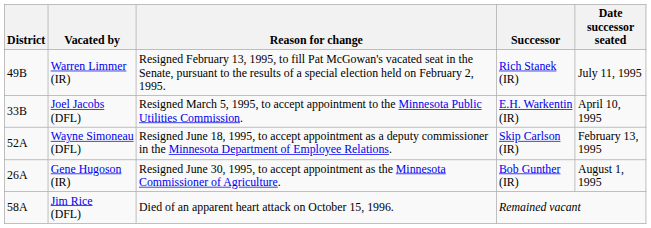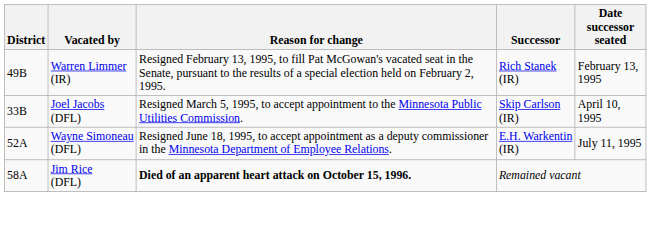Warren Limmer (IR) | Date successor seated: July 11, 1995 -> February 13, 1995
Joel Jacobs (DFL) | Successor: E.H. Warkentin (IR) -> Skip Carlson (IR)
Wayne Simoneau (DFL) | Successor: Skip Carlson (IR) -> E.H. Warkentin (IR)
Wayne Simoneau (DFL) | Date successor seated: February 13, 1995 -> July 11, 1995
- row: 26A | Gene Hugoson (IR) | Resigned June 30, 1995, to accept appointment as the Minnesota Commissioner of Agriculture. | Bob Gunther (IR) | August 1, 1995
Jim Rice (DFL) | Reason for change: normal -> bold
